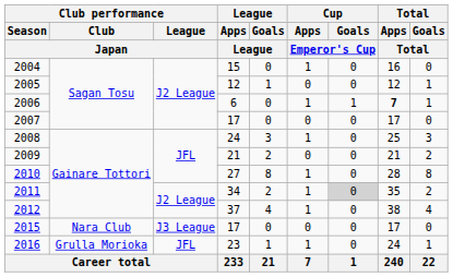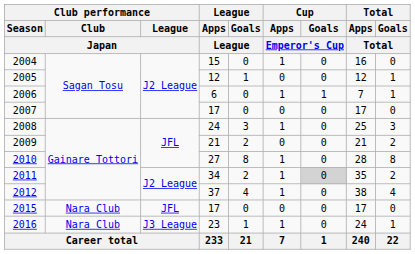2006 | Total / Apps / Total: bold -> normal
2015 | Club performance / League / Japan: J3 League -> JFL
2016 | Club performance / Club / Japan: Grulla Morioka -> Nara Club
2016 | Club performance / League / Japan: JFL -> J3 League
